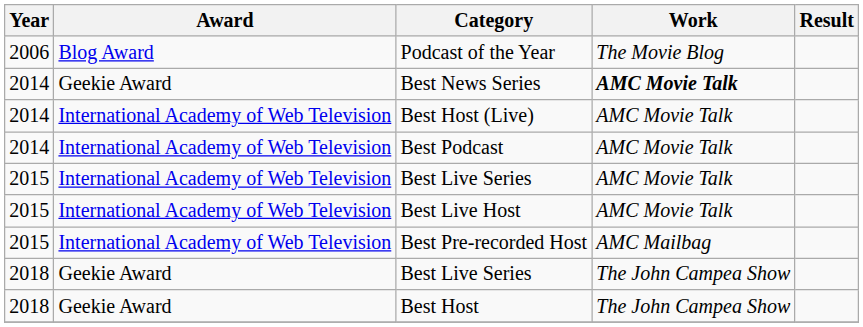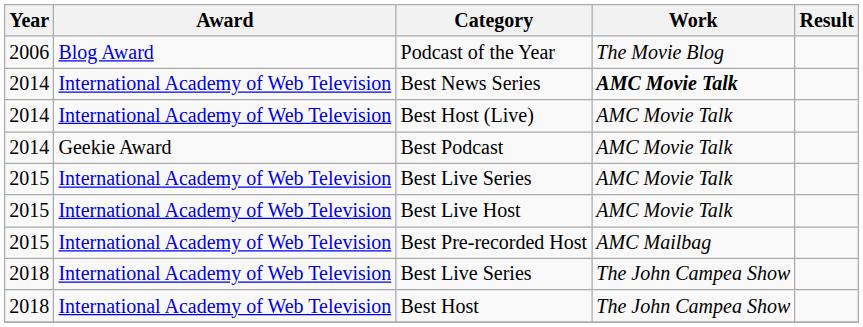Best News Series | Award: Geekie Award -> International Academy of Web Television
Best Podcast | Award: International Academy of Web Television -> Geekie Award
2018 / Best Live Series | Award: Geekie Award -> International Academy of Web Television
Best Host | Award: Geekie Award -> International Academy of Web Television
